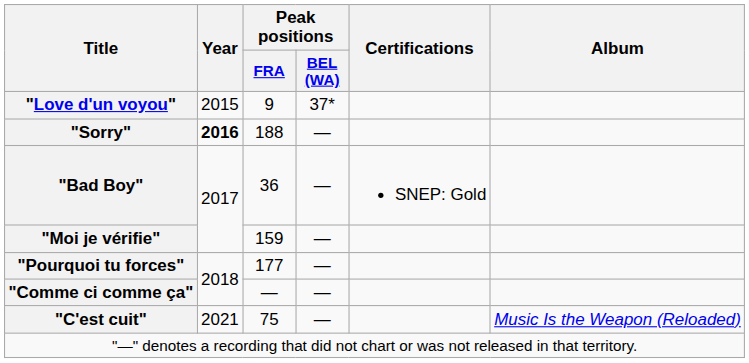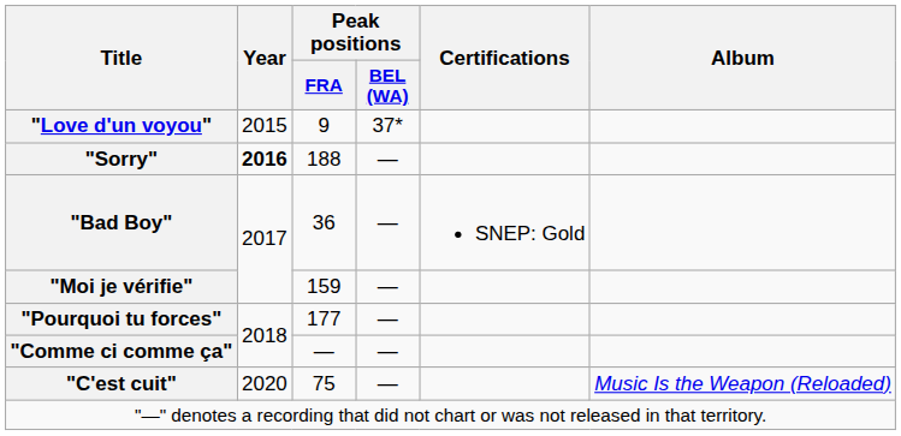"C'est cuit" | Year: 2021 -> 2020
